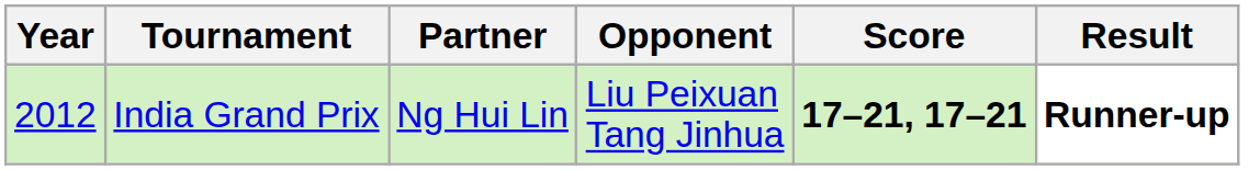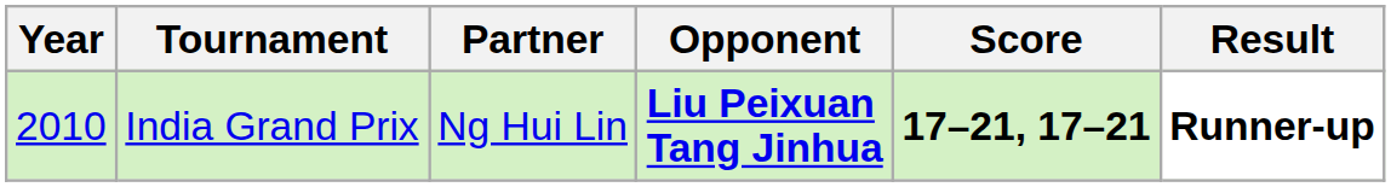India Grand Prix | Year: 2012 -> 2010
India Grand Prix | Opponent: normal -> bold
